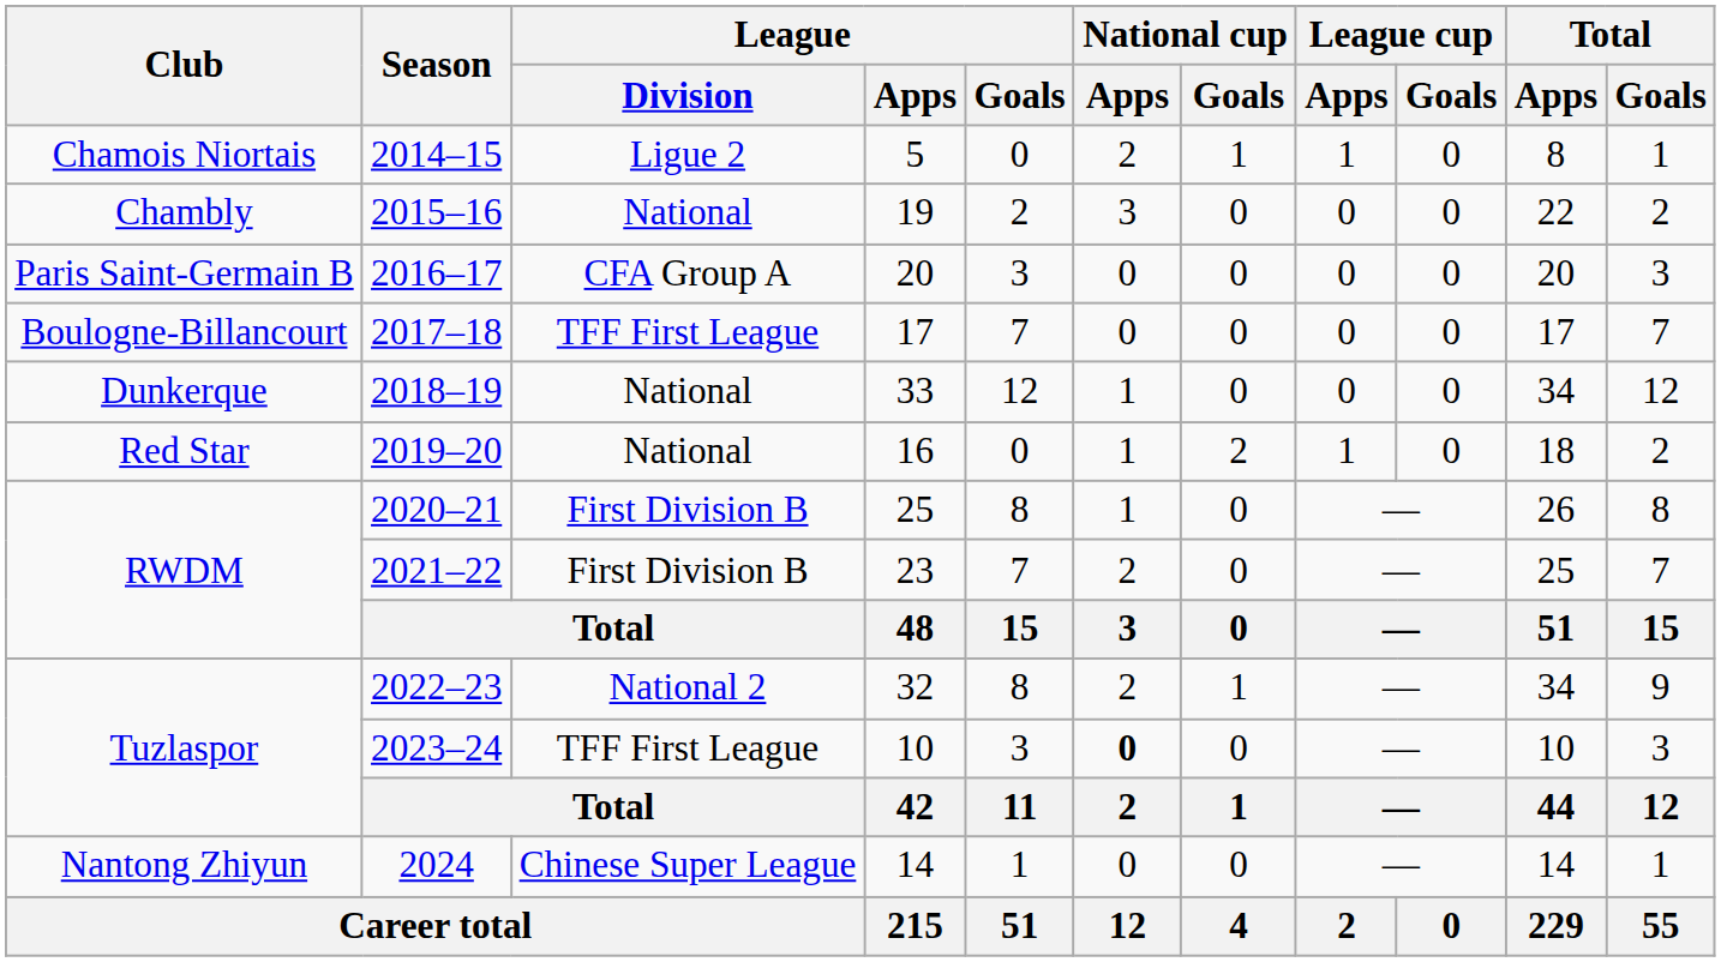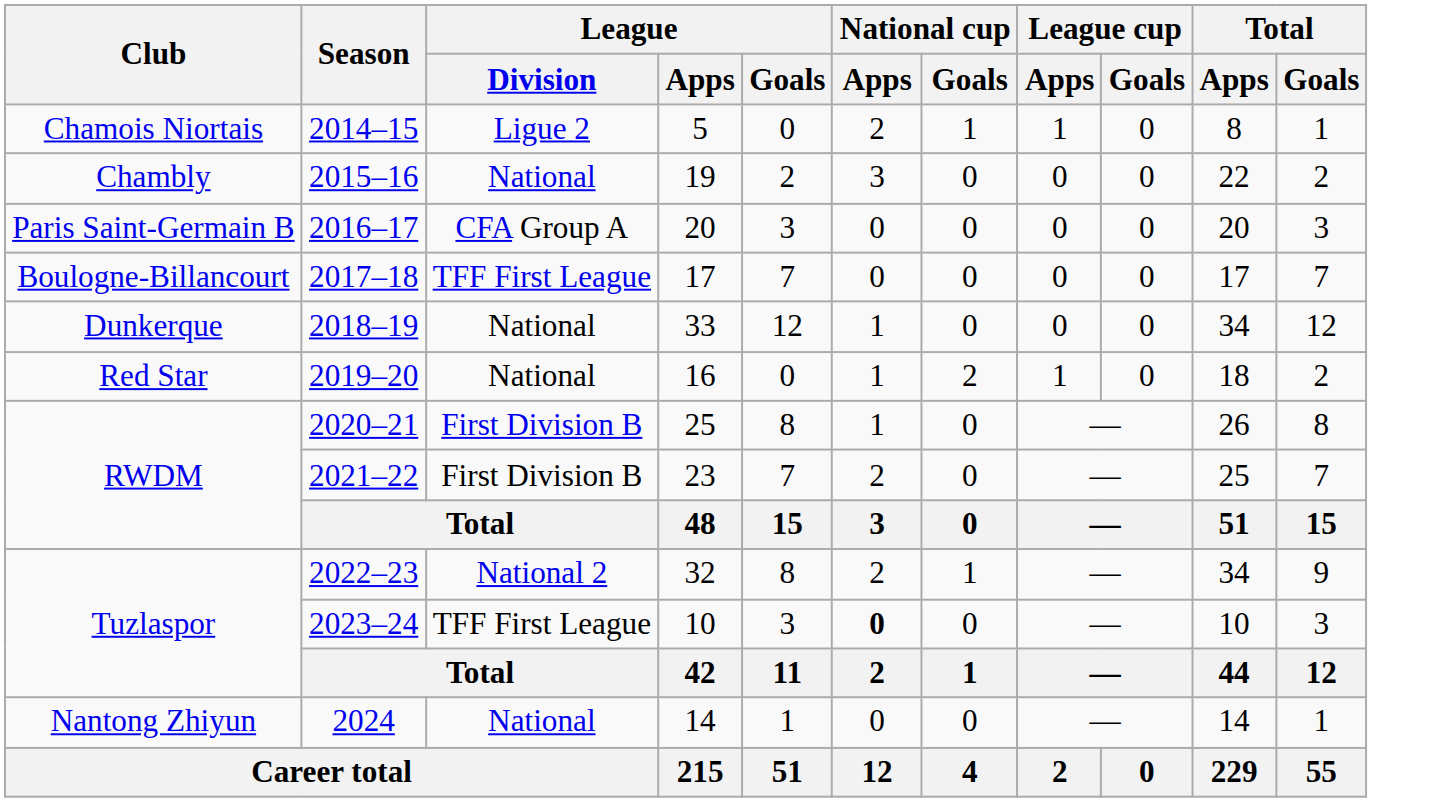2024 | League / Division: Chinese Super League -> National
